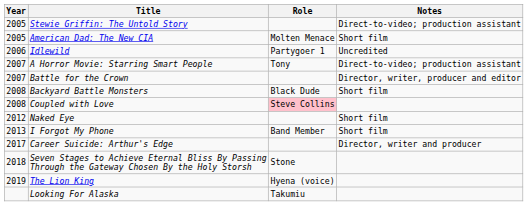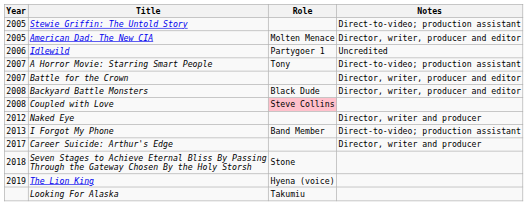American Dad: The New CIA | Notes: Short film -> Director, writer, producer and editor
Backyard Battle Monsters | Notes: Short film -> Director, writer, producer and editor
Naked Eye | Notes: Short film -> Director, writer and producer
I Forgot My Phone | Notes: Short film -> Direct-to-video; production assistant
